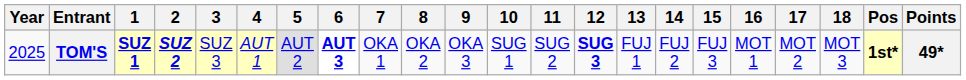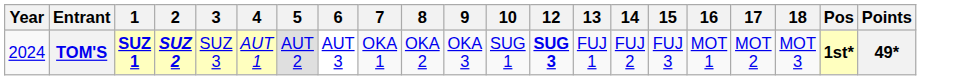- column: 11 | SUG 2
TOM'S | Year: 2025 -> 2024
TOM'S | 6: bold -> normal
